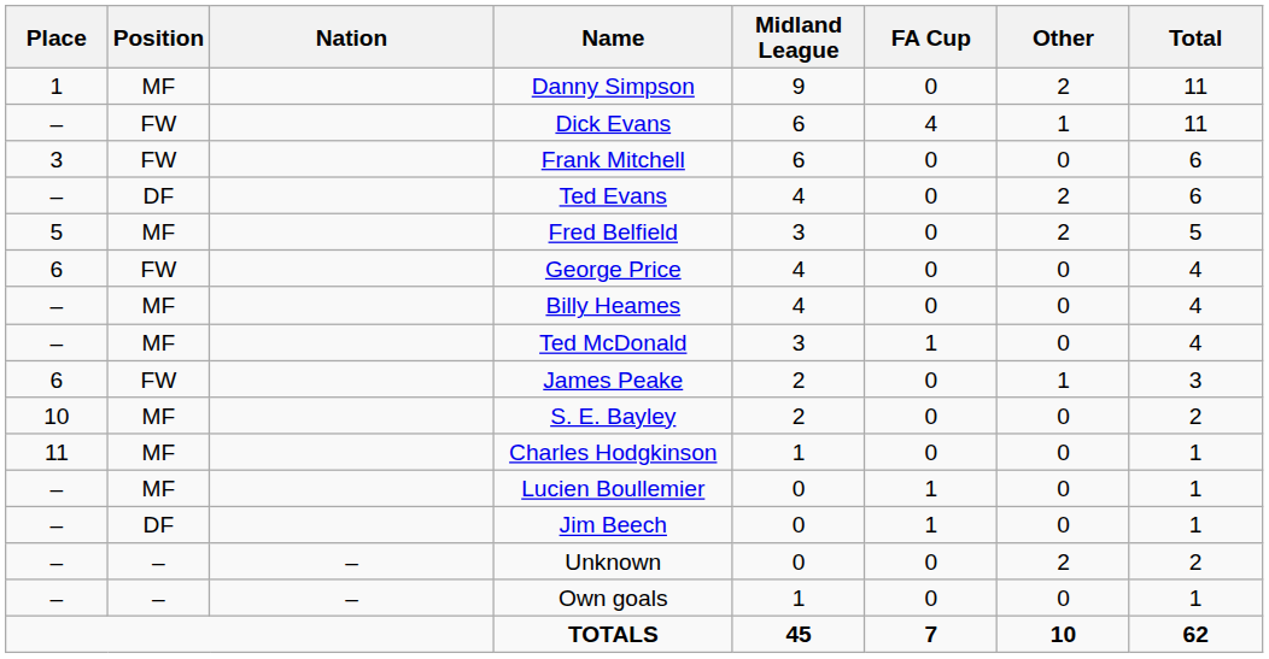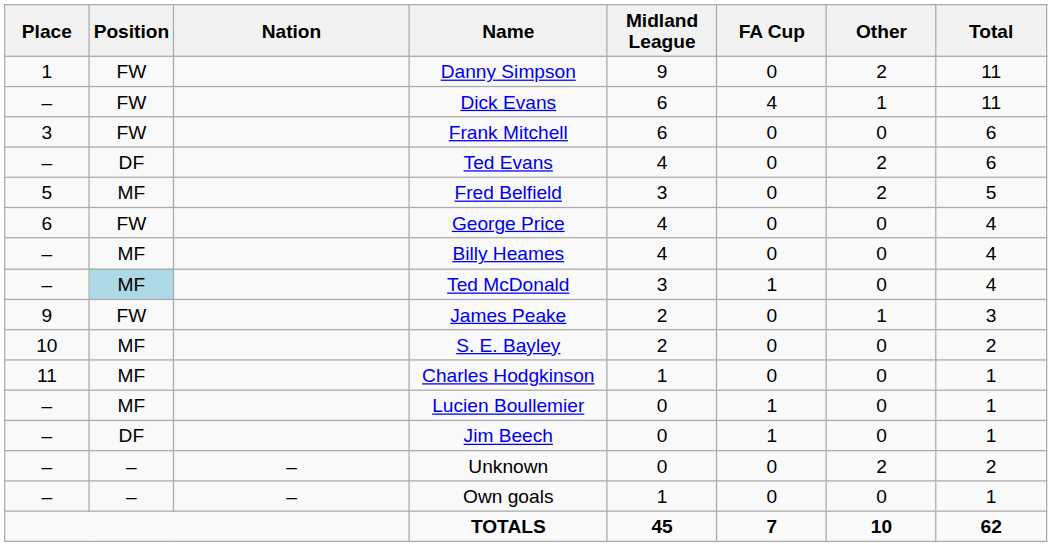Danny Simpson | Position: MF -> FW
Ted McDonald | Position: no background -> lightblue background
James Peake | Place: 6 -> 9
